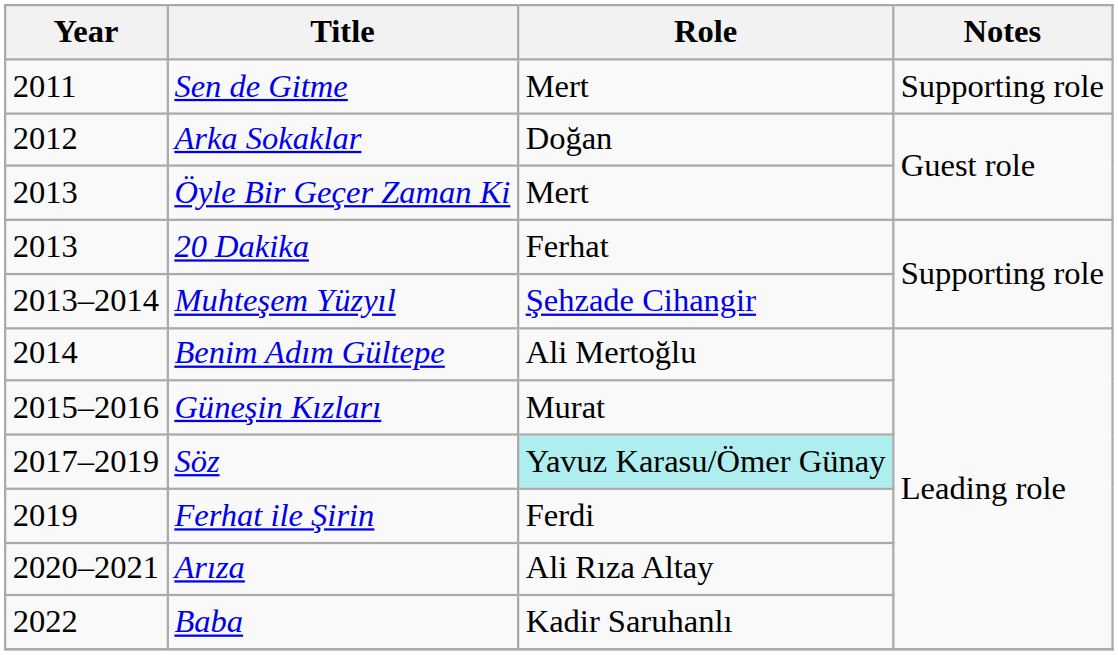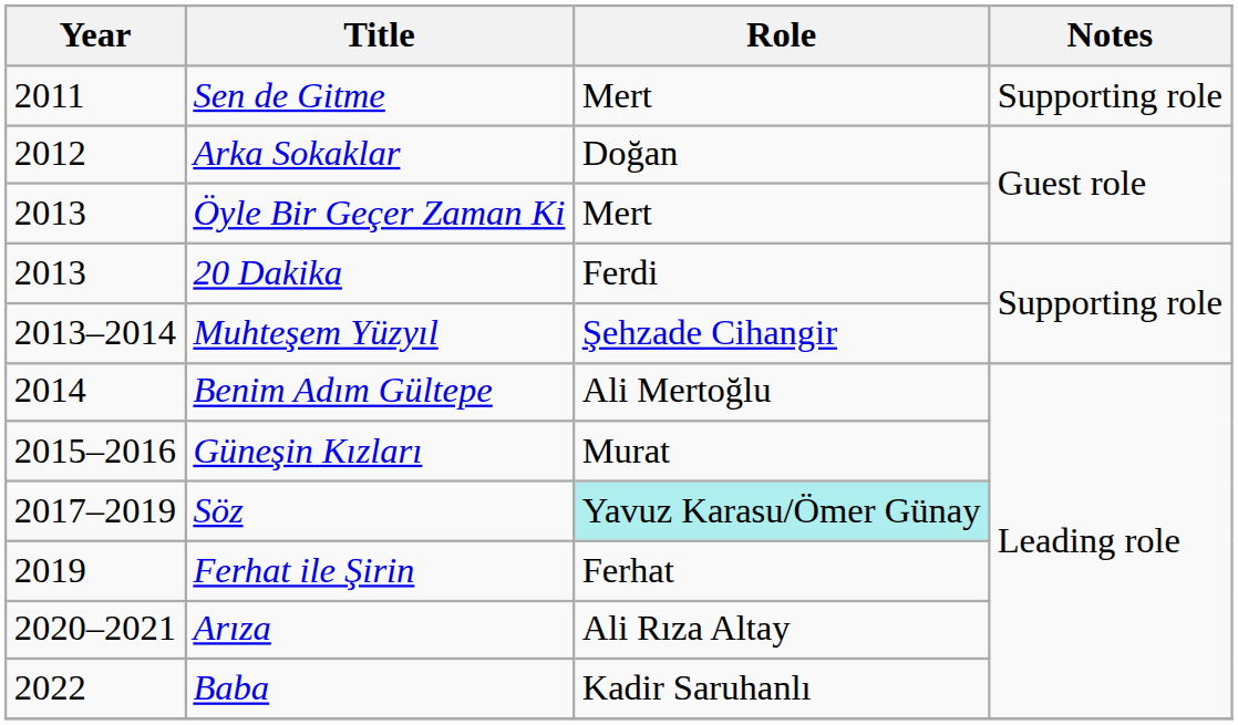20 Dakika | Role: Ferhat -> Ferdi
Ferhat ile Şirin | Role: Ferdi -> Ferhat
